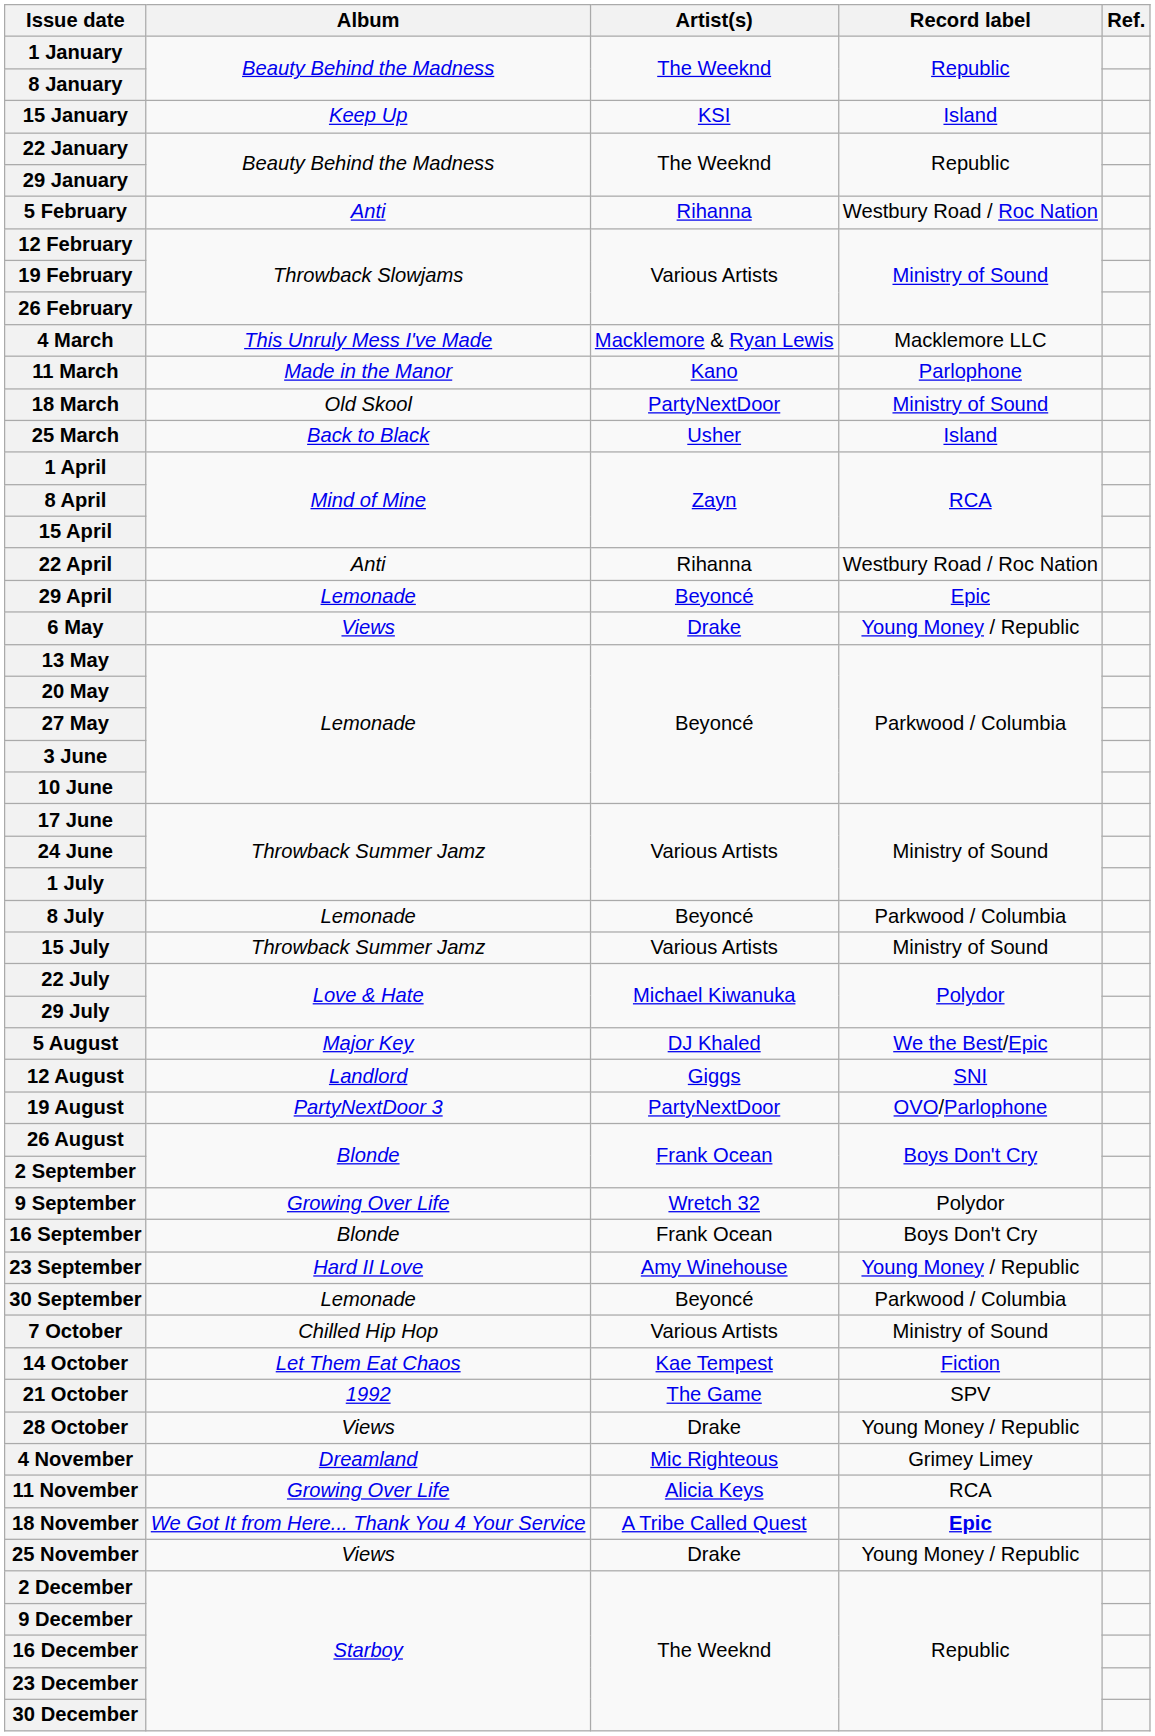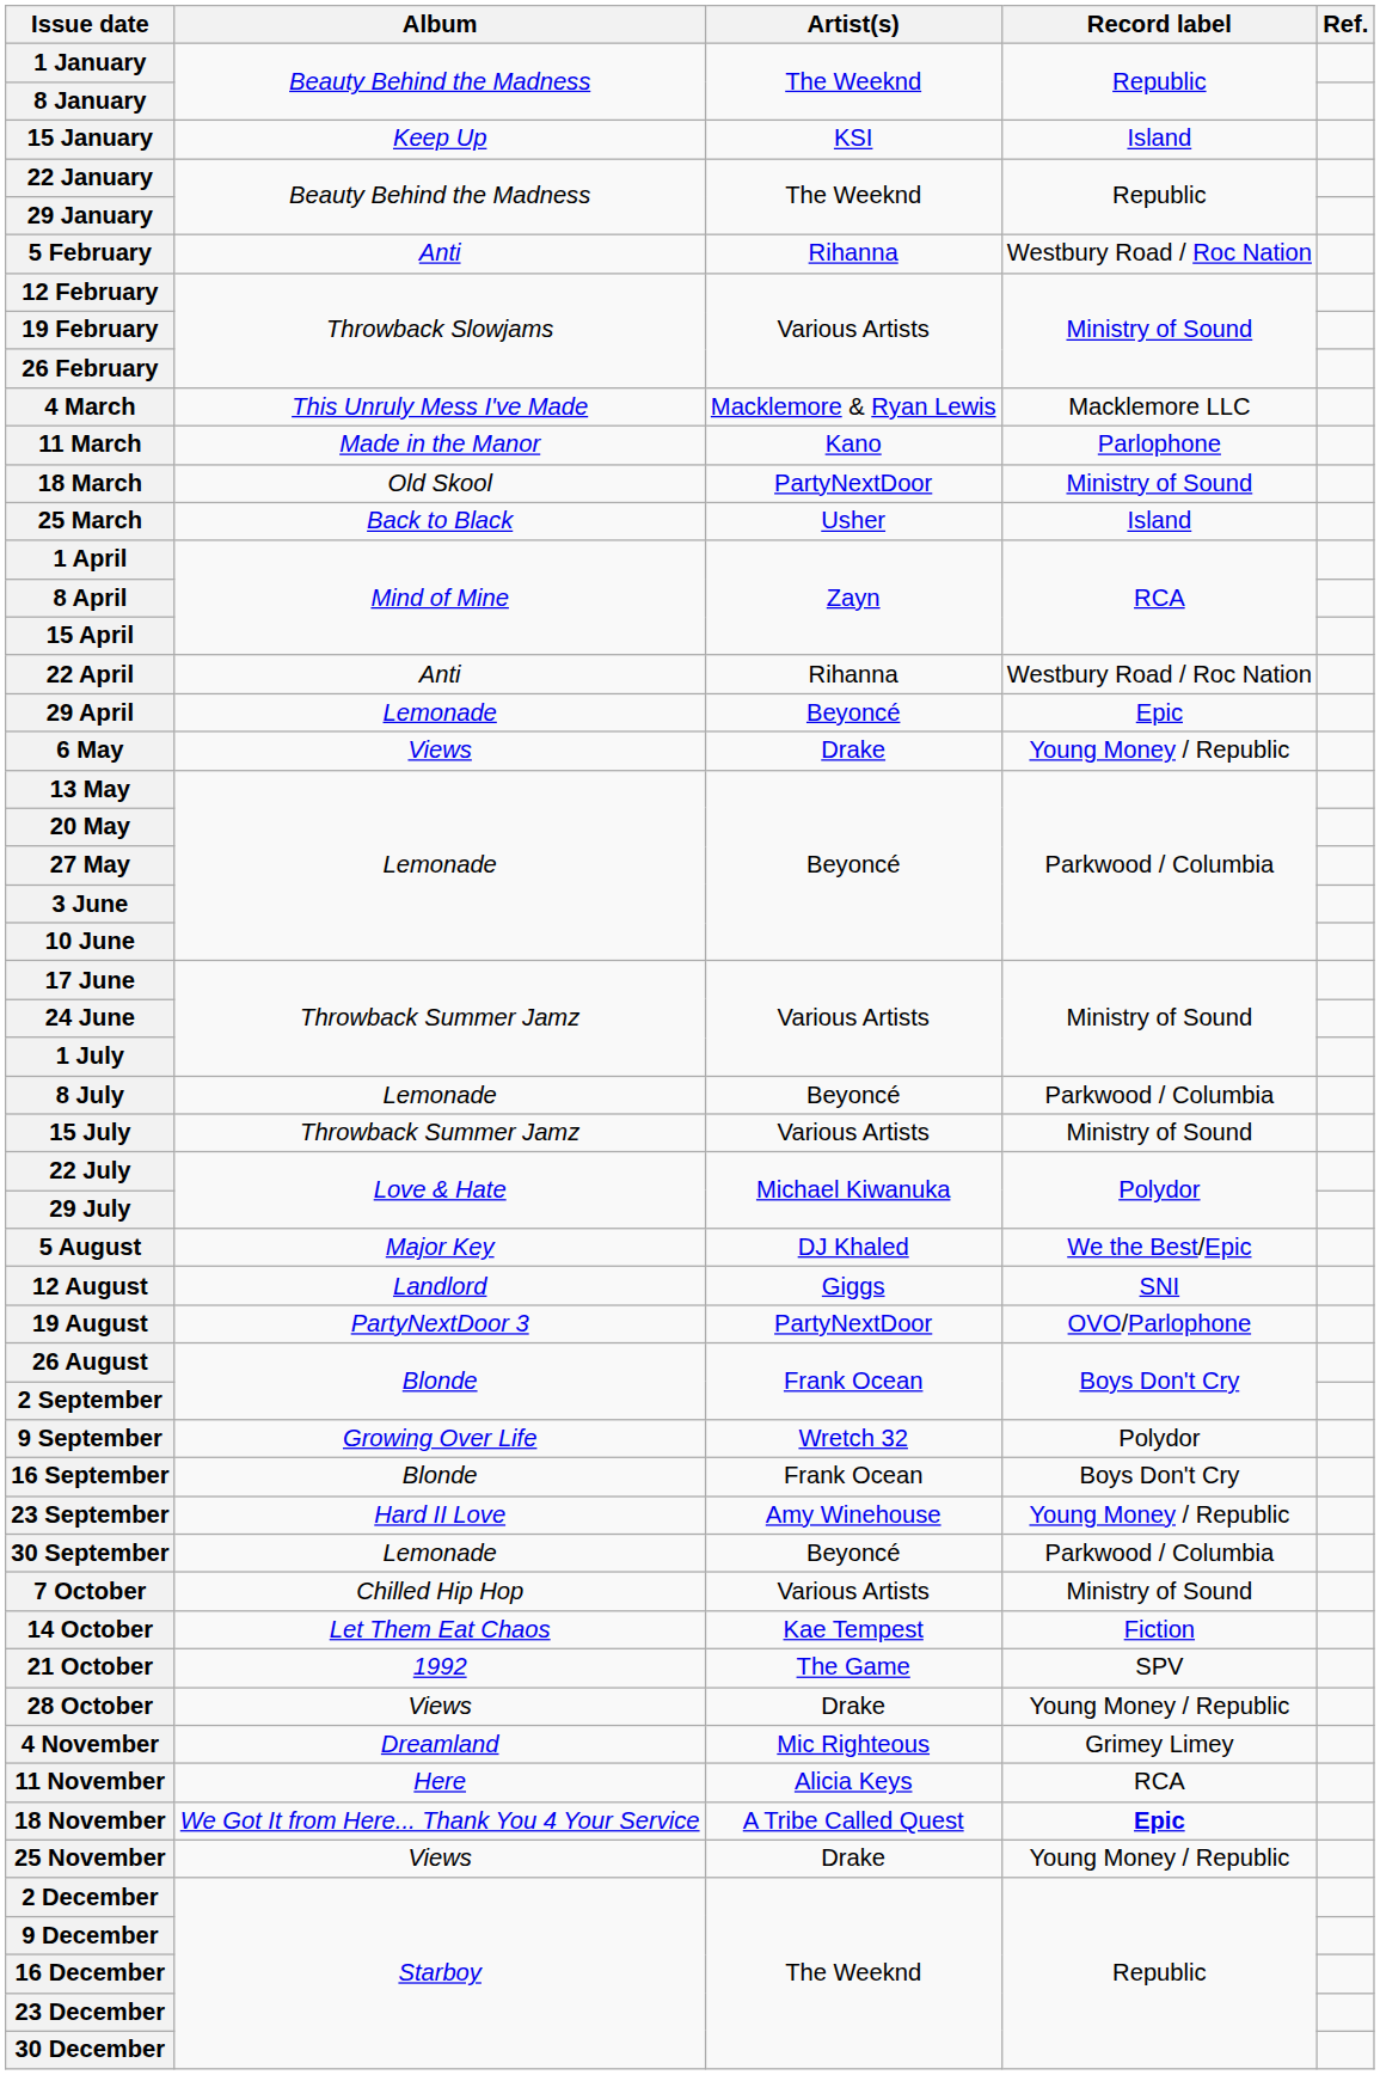11 November | Album: Growing Over Life -> Here
